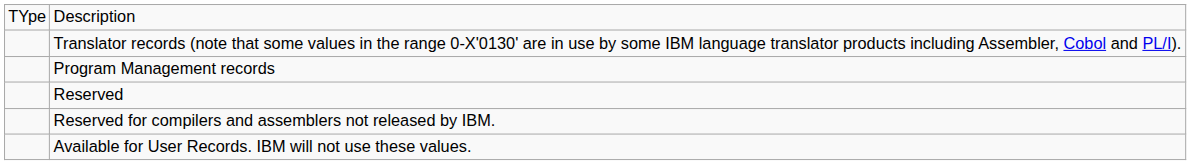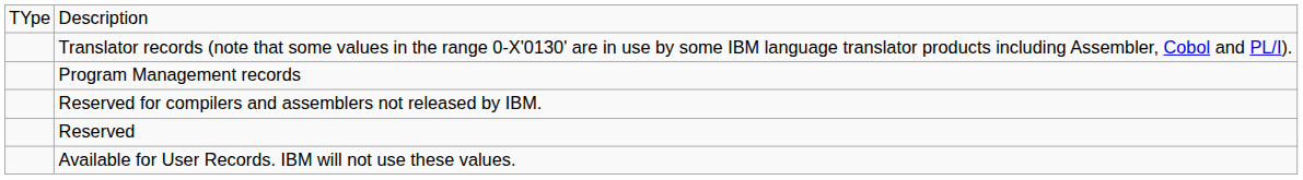rows swapped: Reserved <-> Reserved for compilers and assemblers not released by IBM.
